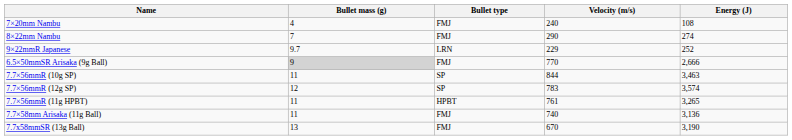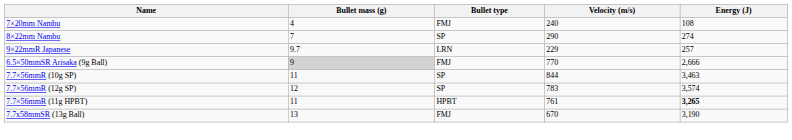8×22mm Nambu | Bullet type: FMJ -> SP
9×22mmR Japanese | Energy (J): 252 -> 257
7.7×56mmR (11g HPBT) | Energy (J): normal -> bold
- row: 7.7×58mm Arisaka (11g Ball) | 11 | FMJ | 740 | 3,136
